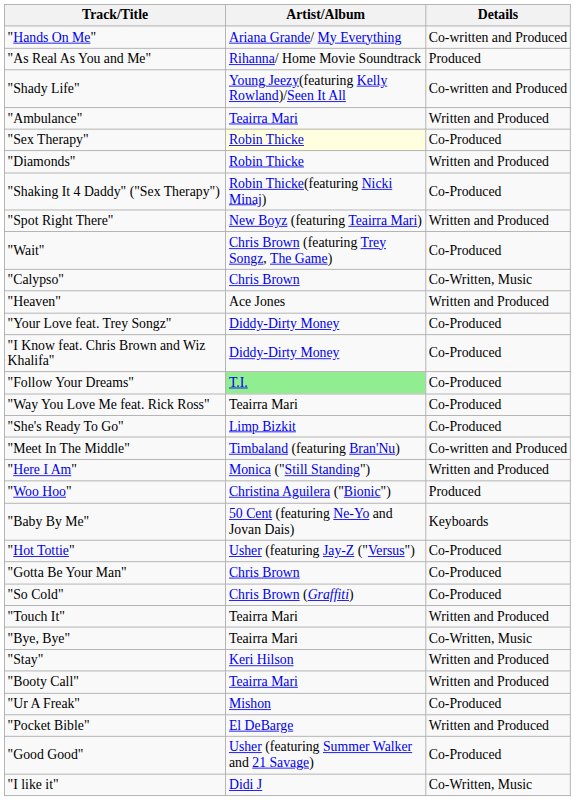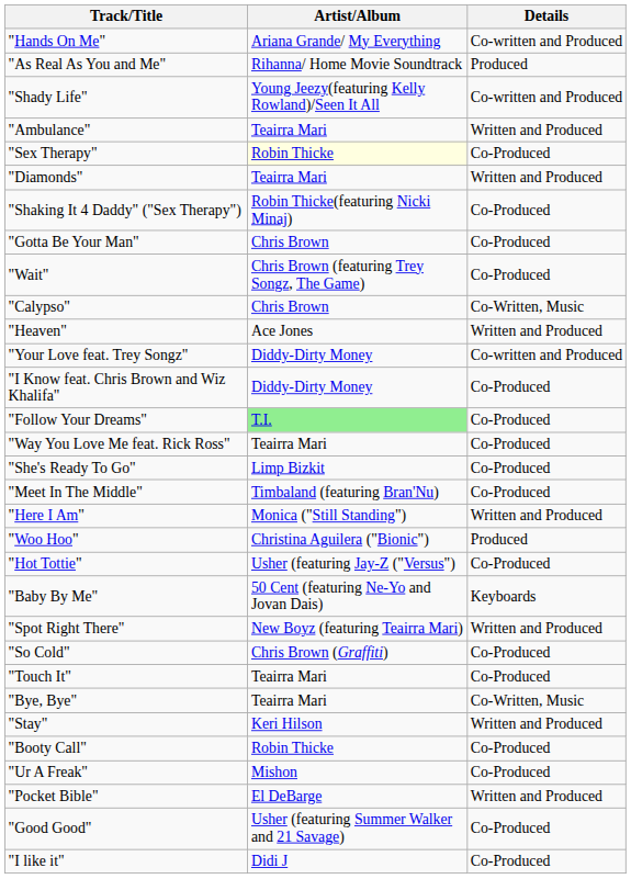"Diamonds" | Artist/Album: Robin Thicke -> Teairra Mari
rows swapped: "Gotta Be Your Man" <-> "Spot Right There"
"Your Love feat. Trey Songz" | Details: Co-Produced -> Co-written and Produced
"Meet In The Middle" | Details: Co-written and Produced -> Co-Produced
rows swapped: "Hot Tottie" <-> "Baby By Me"
"Touch It" | Details: Written and Produced -> Co-Produced
"Booty Call" | Artist/Album: Teairra Mari -> Robin Thicke
"Booty Call" | Details: Written and Produced -> Co-Produced
"I like it" | Details: Co-Written, Music -> Co-Produced
